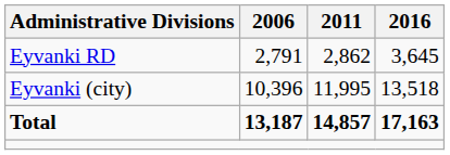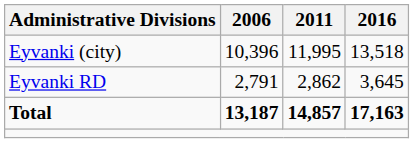rows swapped: Eyvanki RD <-> Eyvanki (city)
